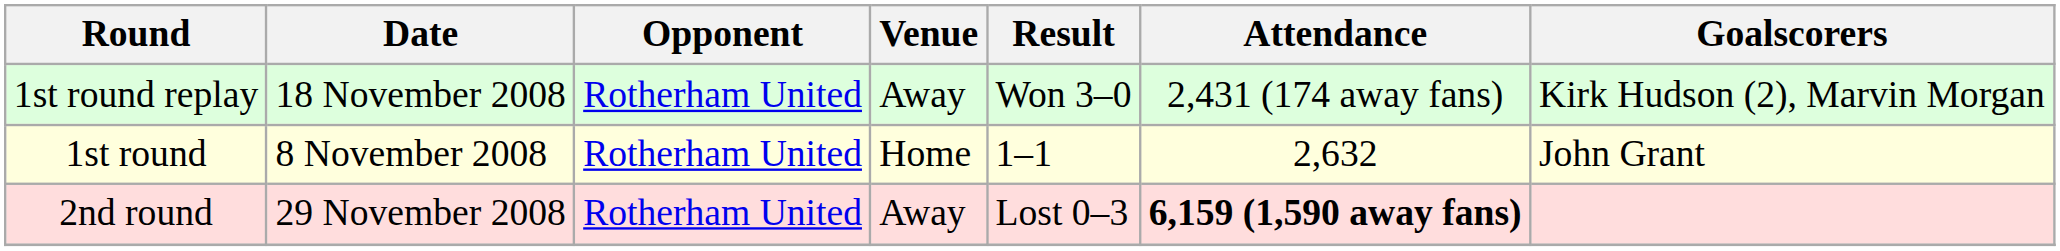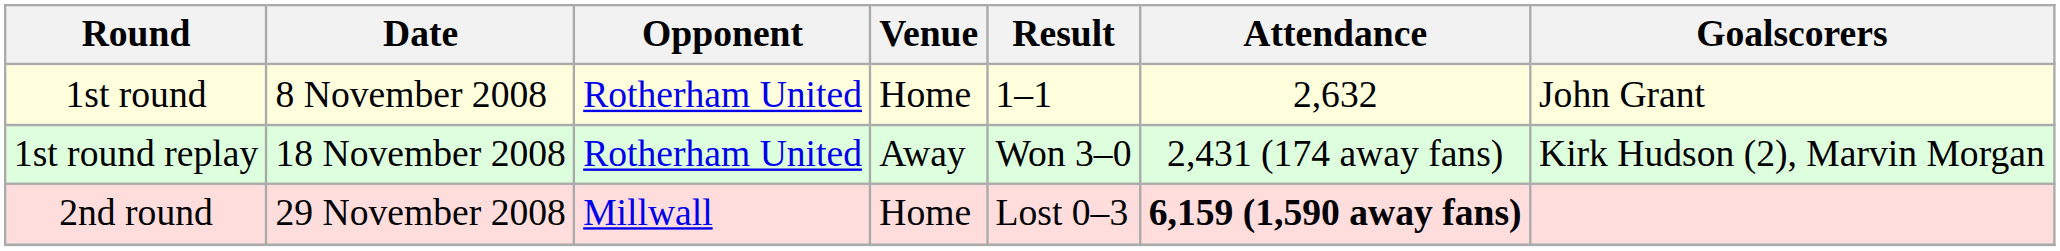rows swapped: 1st round <-> 1st round replay
2nd round | Opponent: Rotherham United -> Millwall
2nd round | Venue: Away -> Home
